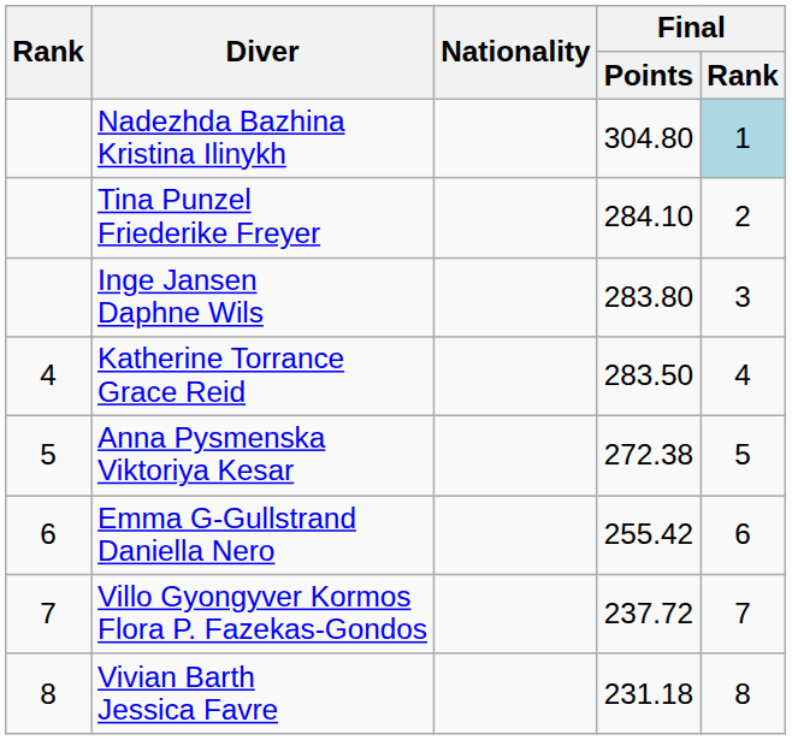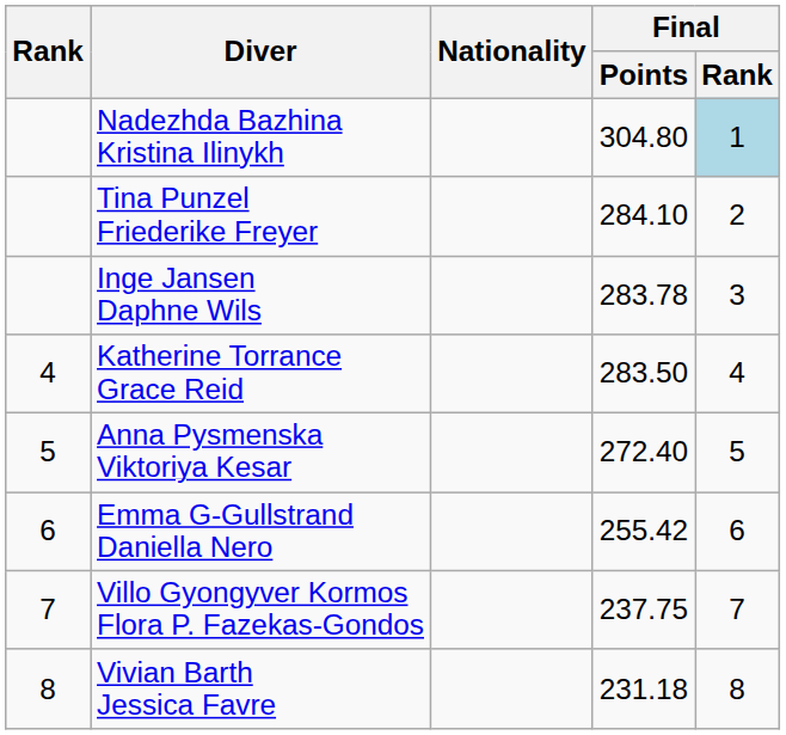Inge Jansen Daphne Wils | Final / Points: 283.80 -> 283.78
Anna Pysmenska Viktoriya Kesar | Final / Points: 272.38 -> 272.40
Villo Gyongyver Kormos Flora P. Fazekas-Gondos | Final / Points: 237.72 -> 237.75
